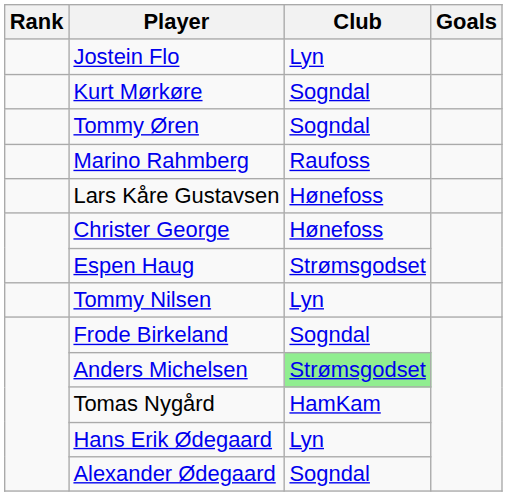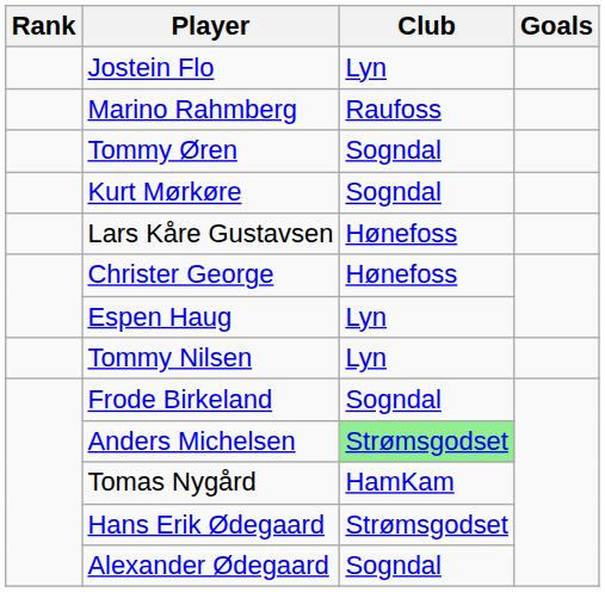rows swapped: Kurt Mørkøre <-> Marino Rahmberg
Espen Haug | Club: Strømsgodset -> Lyn
Hans Erik Ødegaard | Club: Lyn -> Strømsgodset
